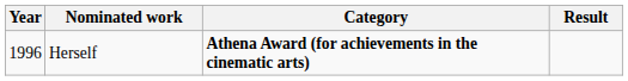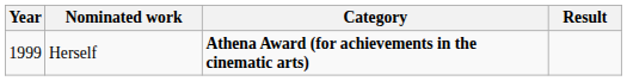Herself | Year: 1996 -> 1999
